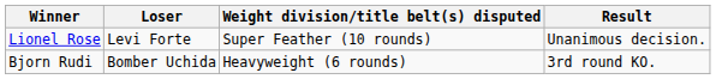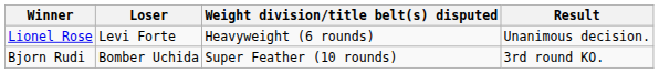Lionel Rose | Weight division/title belt(s) disputed: Super Feather (10 rounds) -> Heavyweight (6 rounds)
Bjorn Rudi | Weight division/title belt(s) disputed: Heavyweight (6 rounds) -> Super Feather (10 rounds)
